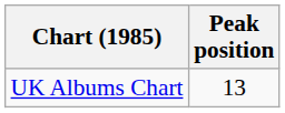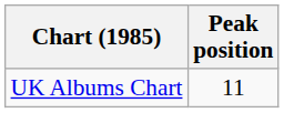UK Albums Chart | Peak position: 13 -> 11
